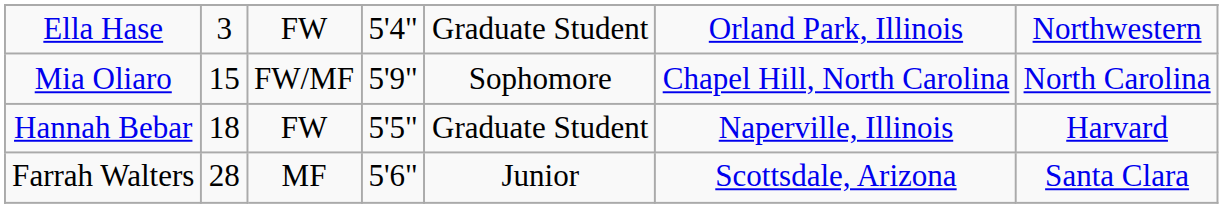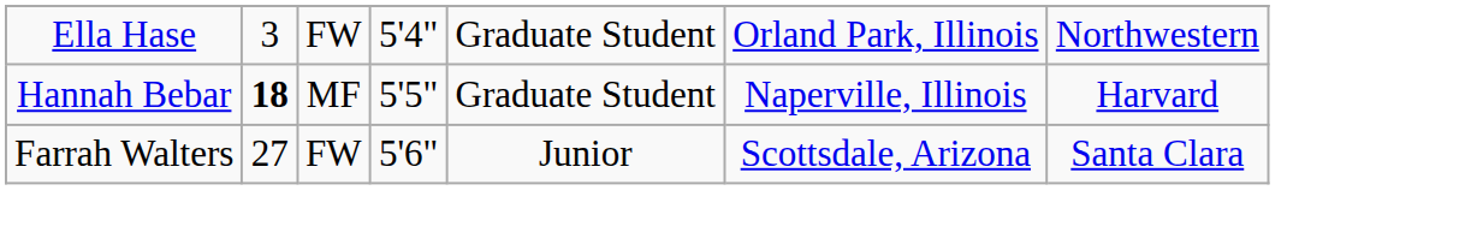- row: Mia Oliaro | 15 | FW/MF | 5'9" | Sophomore | Chapel Hill, North Carolina | North Carolina
Hannah Bebar | column 2: normal -> bold
Hannah Bebar | column 3: FW -> MF
Farrah Walters | column 2: 28 -> 27
Farrah Walters | column 3: MF -> FW
